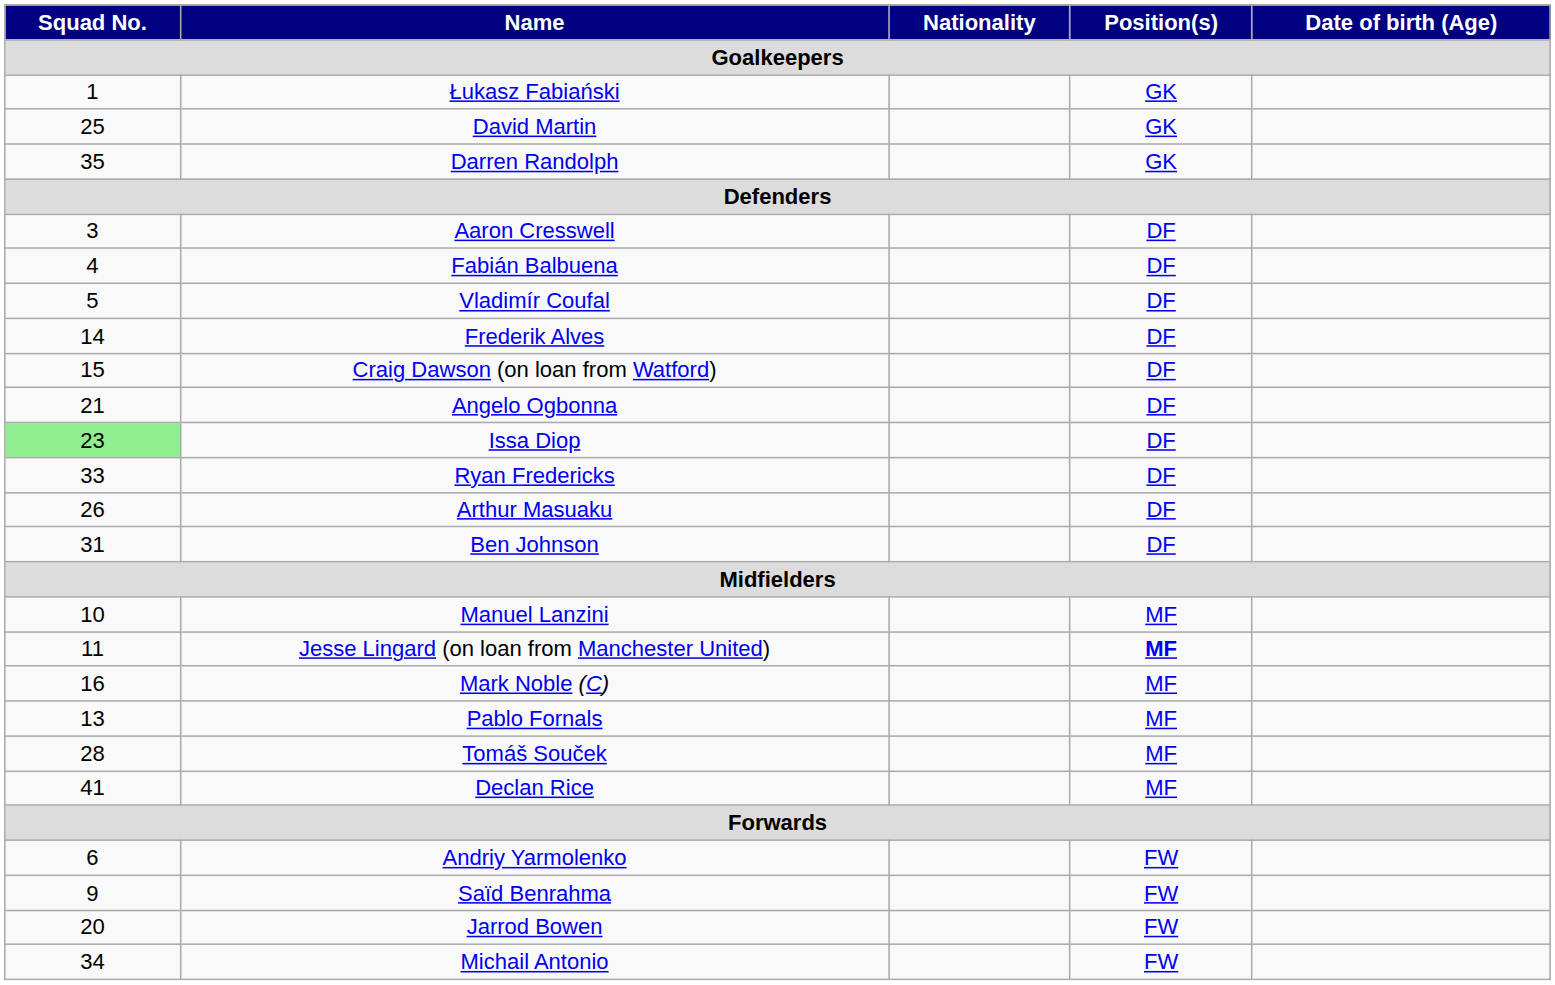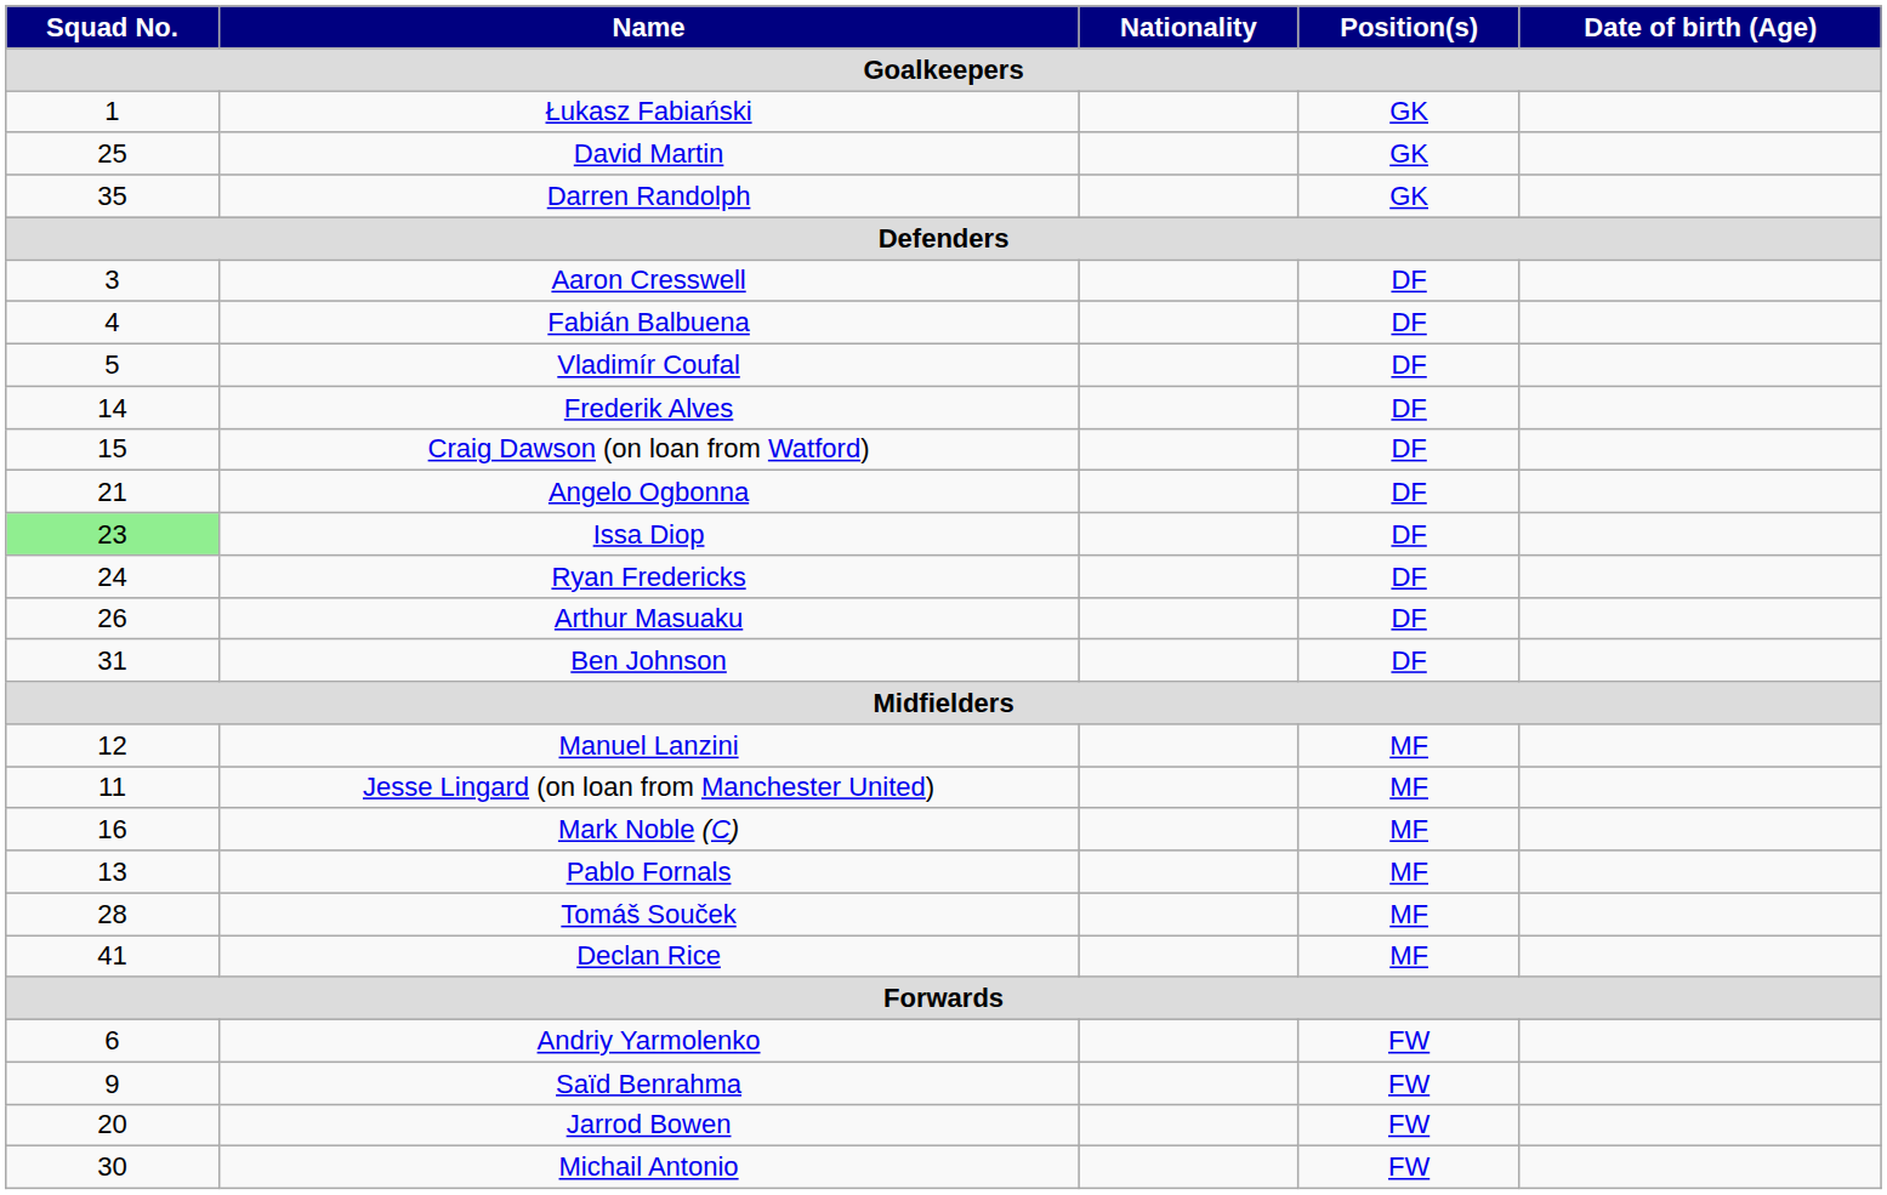Ryan Fredericks | Squad No. / Goalkeepers: 33 -> 24
Manuel Lanzini | Squad No. / Goalkeepers: 10 -> 12
Jesse Lingard (on loan from Manchester United) | Position(s) / Goalkeepers: bold -> normal
Michail Antonio | Squad No. / Goalkeepers: 34 -> 30
